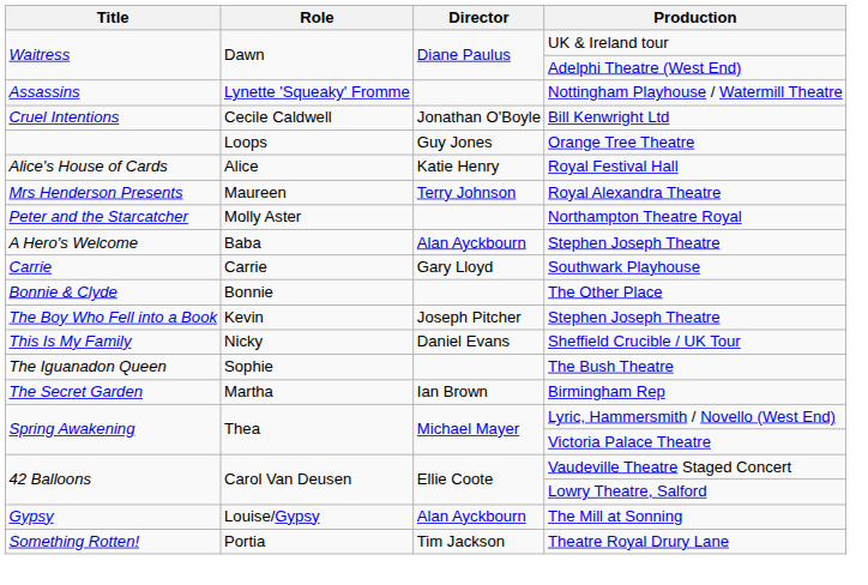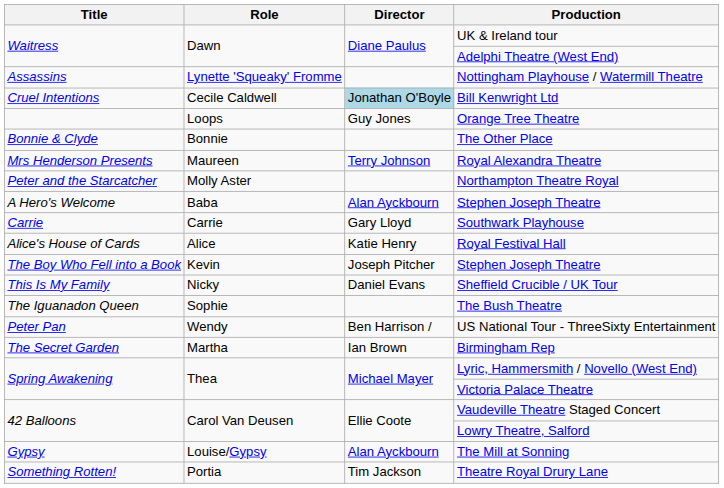Bill Kenwright Ltd | Director: no background -> lightblue background
rows swapped: The Other Place <-> Royal Festival Hall
+ row: Peter Pan | Wendy | Ben Harrison / | US National Tour - ThreeSixty Entertainment
